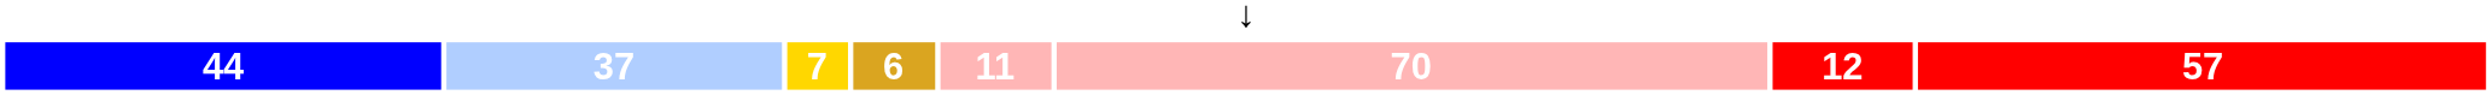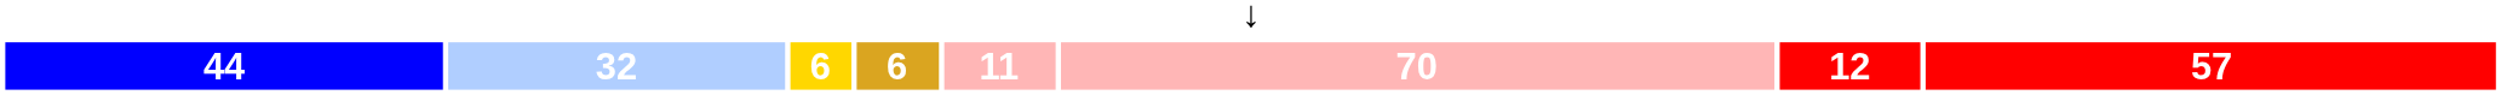44 | column 2: 37 -> 32
44 | column 3: 7 -> 6
